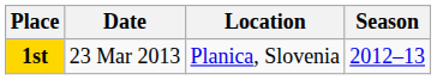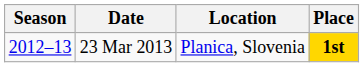columns swapped: Season <-> Place
